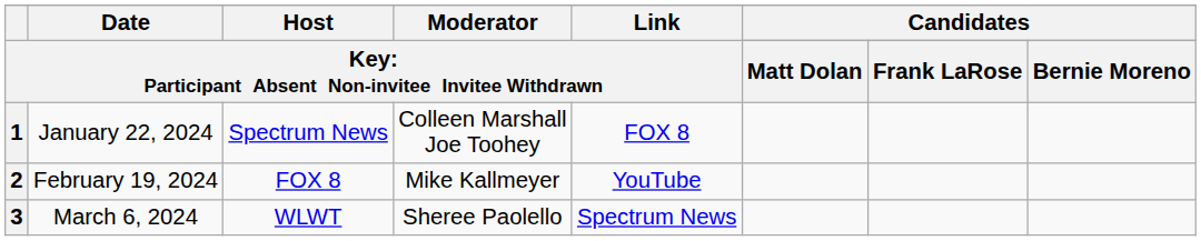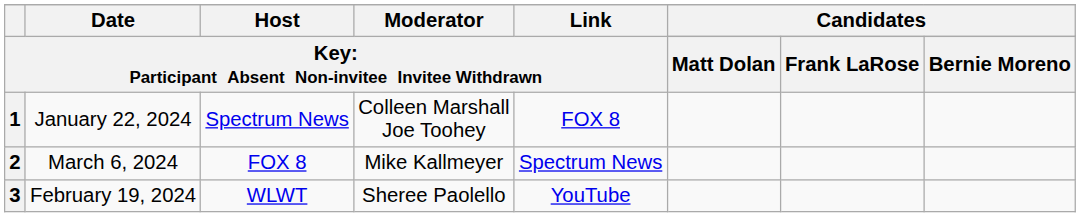2 | column 2: February 19, 2024 -> March 6, 2024
2 | column 5: YouTube -> Spectrum News
3 | column 2: March 6, 2024 -> February 19, 2024
3 | column 5: Spectrum News -> YouTube
